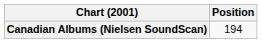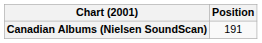Canadian Albums (Nielsen SoundScan) | Position: 194 -> 191
